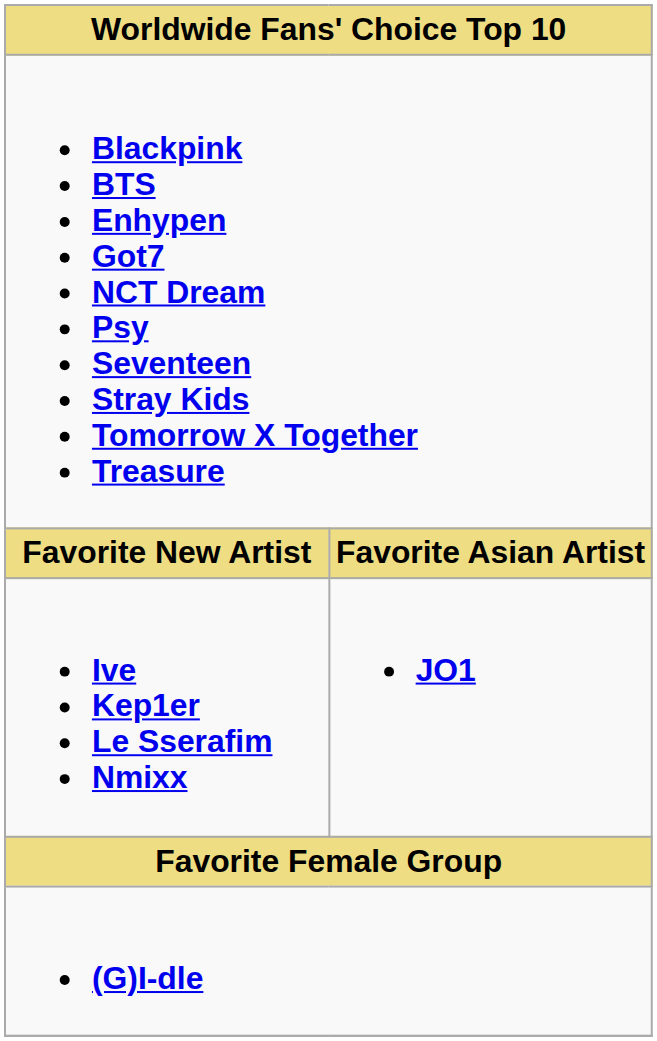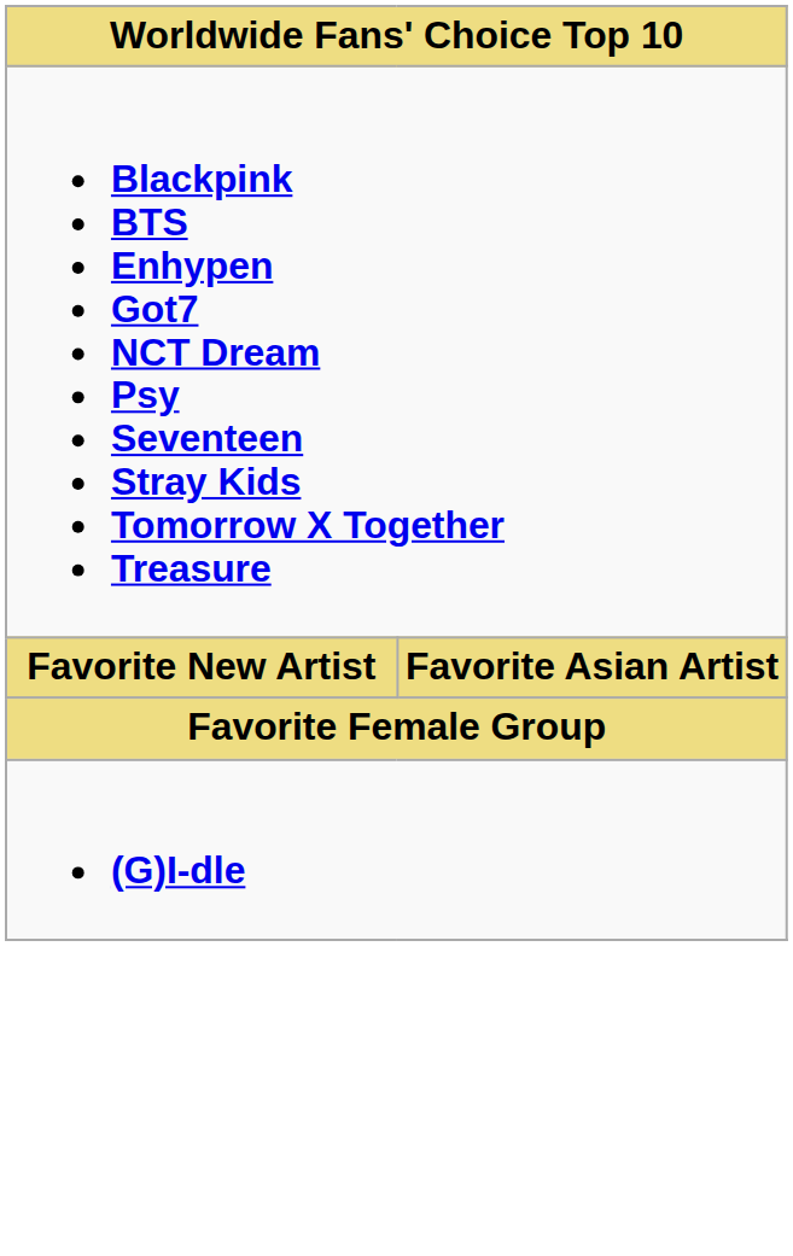- row: Ive Kep1er Le Sserafim Nmixx | JO1
